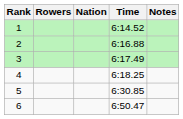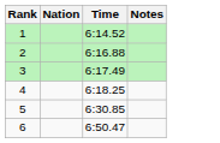- column: Rowers
